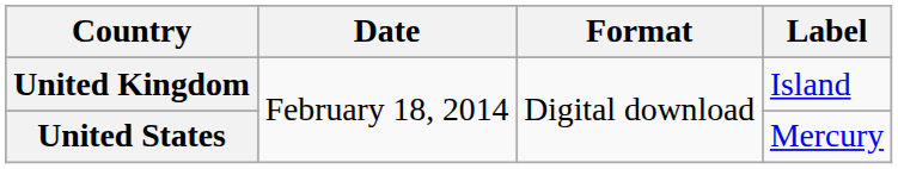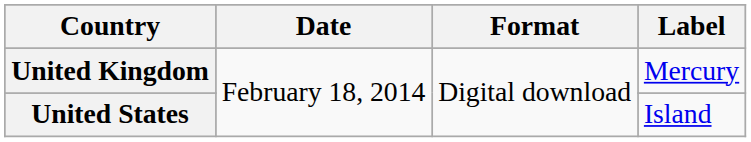United Kingdom | Label: Island -> Mercury
United States | Label: Mercury -> Island
